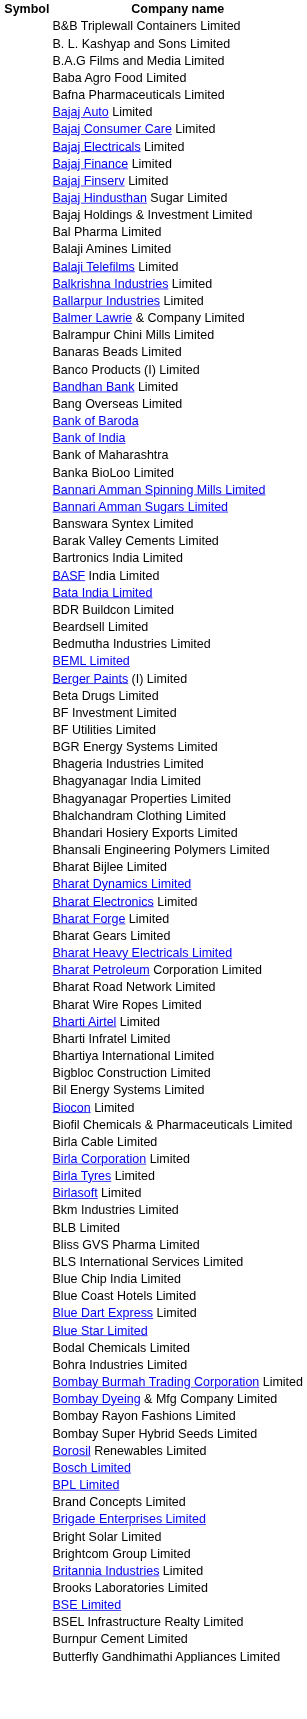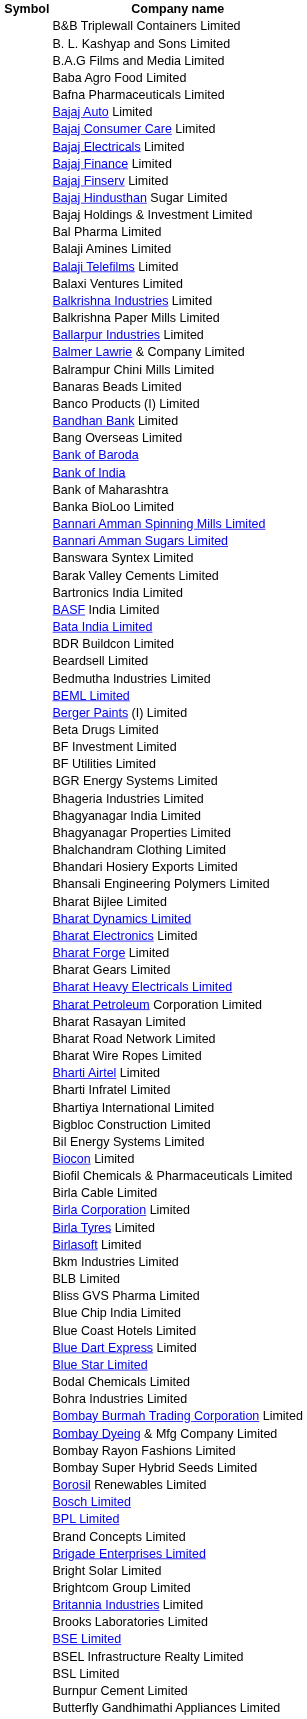+ row: Balaxi Ventures Limited
+ row: Balkrishna Paper Mills Limited
+ row: Bharat Rasayan Limited
- row: BLS International Services Limited
+ row: BSL Limited
